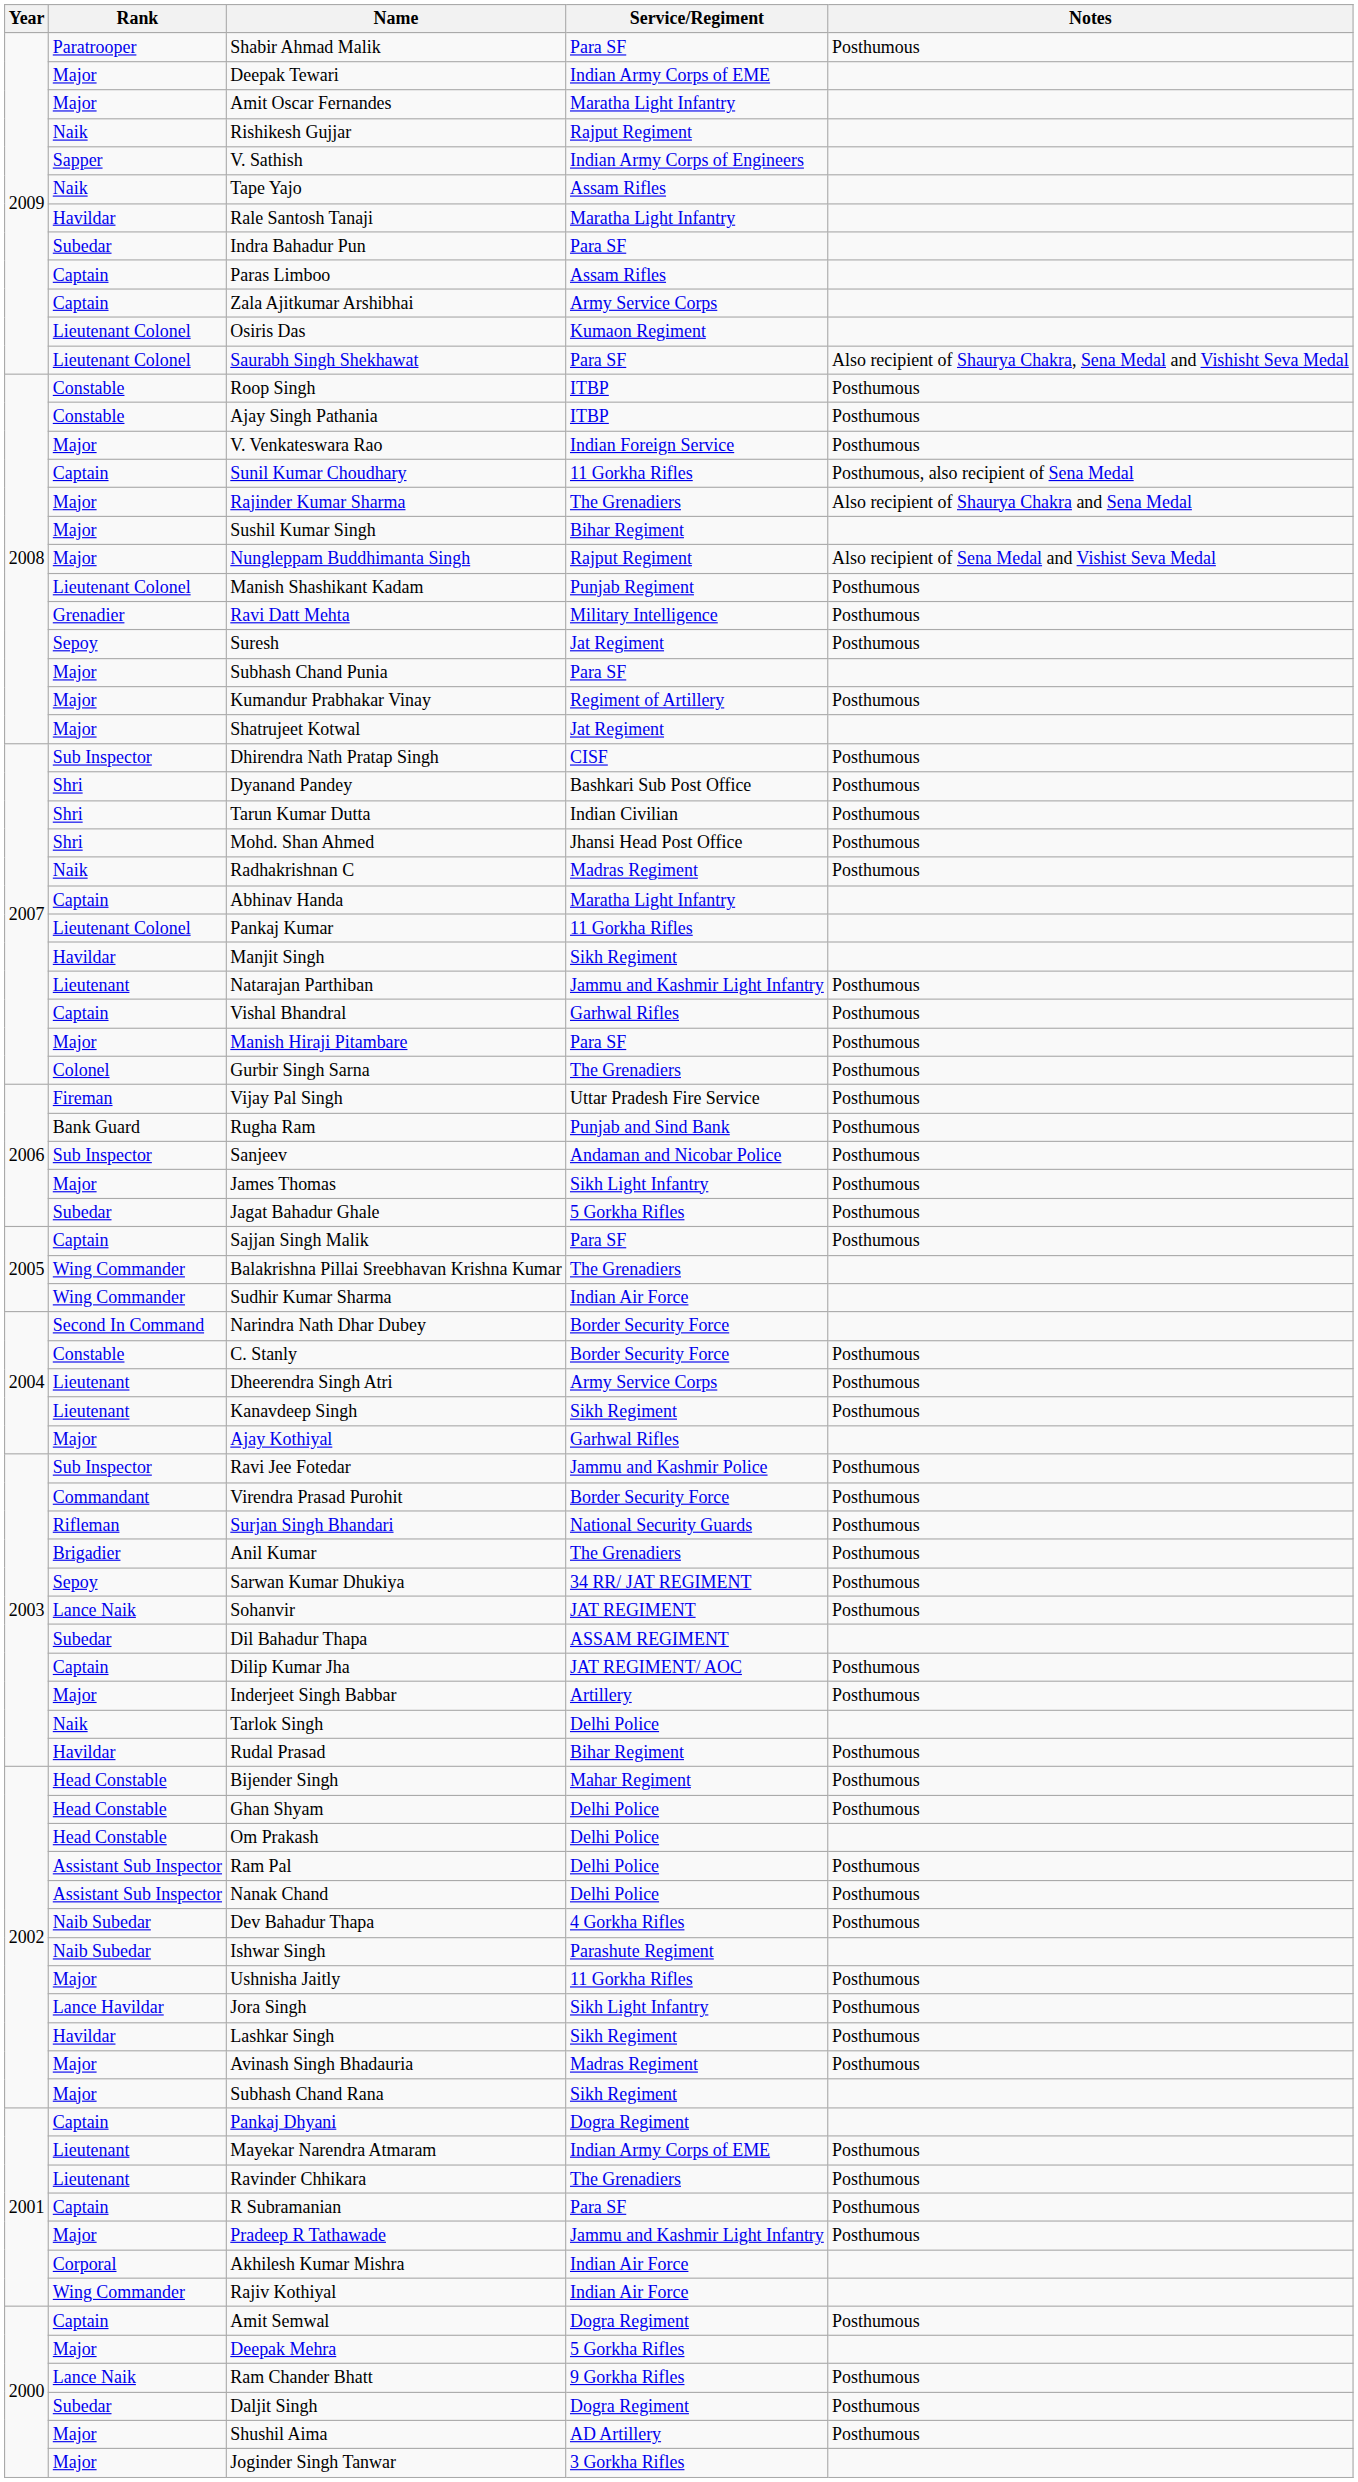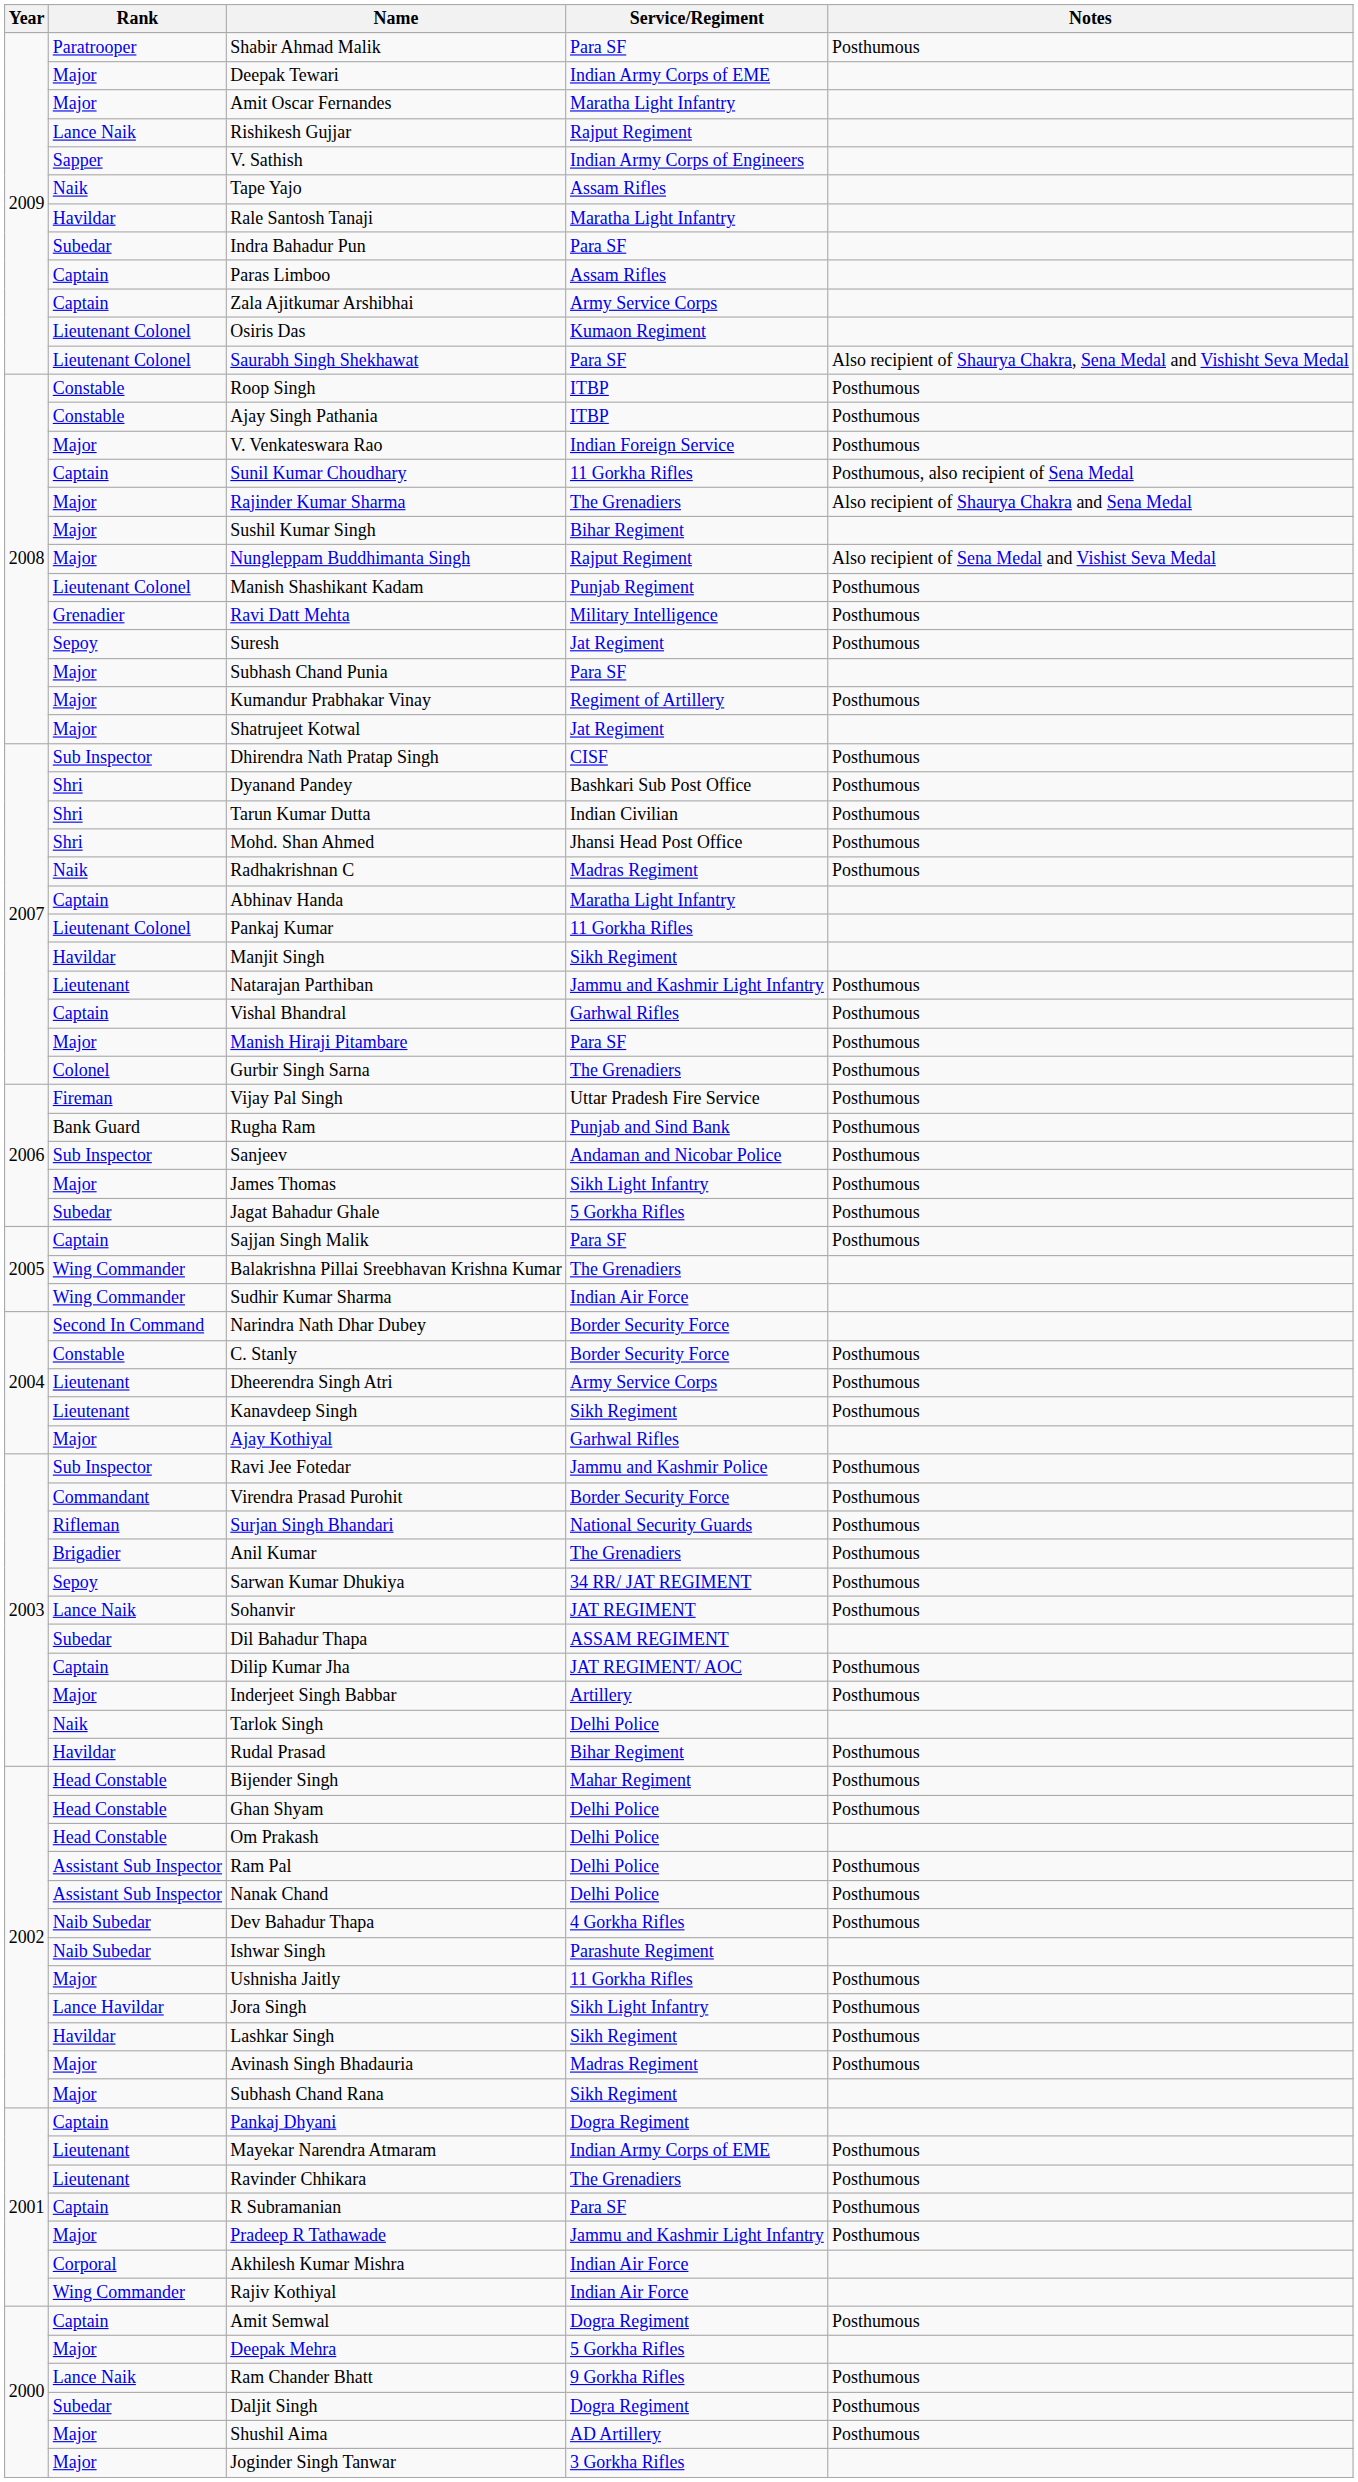Rishikesh Gujjar | Rank: Naik -> Lance Naik
